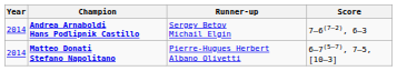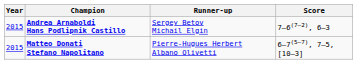Andrea Arnaboldi Hans Podlipnik Castillo | Year: 2014 -> 2015
Matteo Donati Stefano Napolitano | Year: 2014 -> 2015
